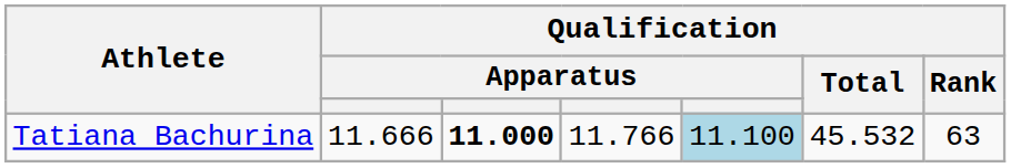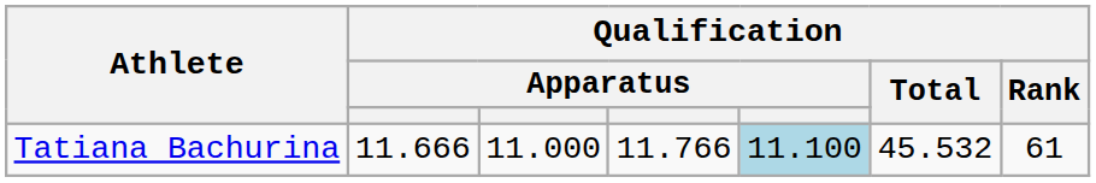Tatiana Bachurina | column 3: bold -> normal
Tatiana Bachurina | Qualification / Rank: 63 -> 61
